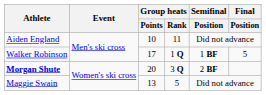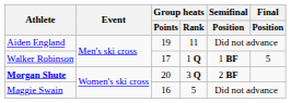Aiden England | Group heats / Points: 10 -> 19
Maggie Swain | Group heats / Points: 13 -> 16
